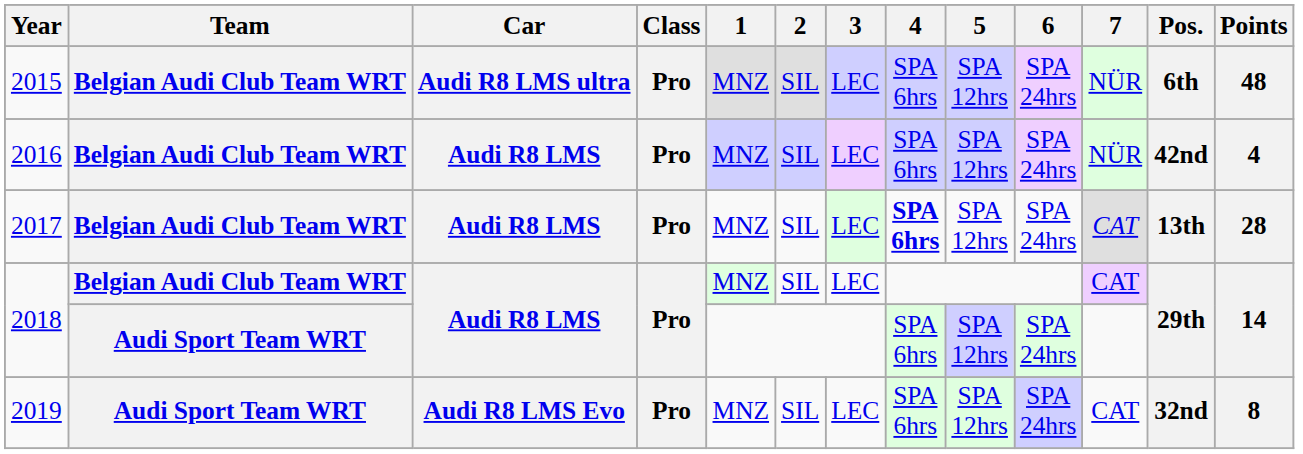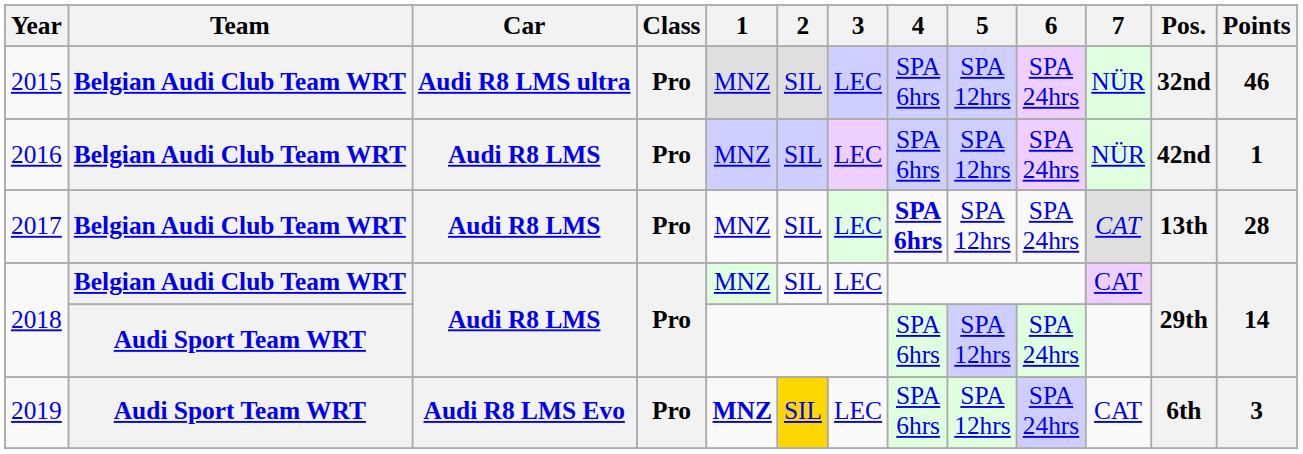2015 | Pos.: 6th -> 32nd
2015 | Points: 48 -> 46
2016 | Points: 4 -> 1
2019 | 1: normal -> bold
2019 | 2: no background -> gold background
2019 | Pos.: 32nd -> 6th
2019 | Points: 8 -> 3
